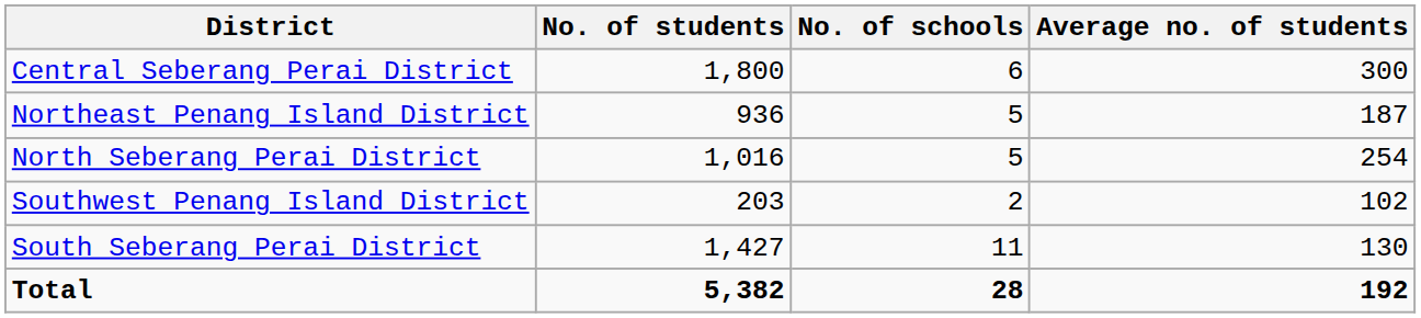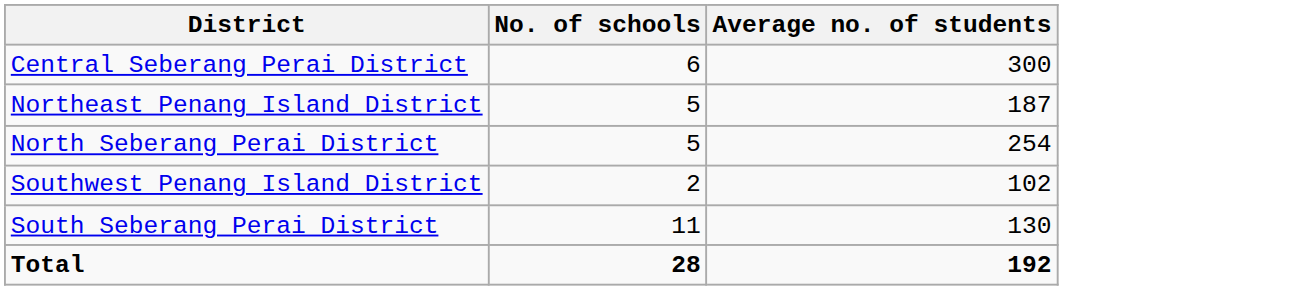- column: No. of students | 1,800 | 936 | 1,016 | 203 | 1,427 | 5,382
